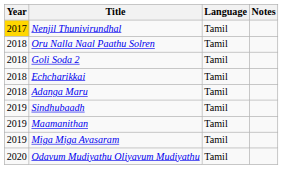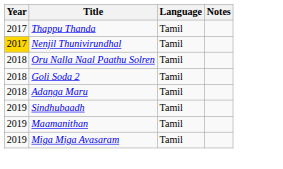+ row: 2017 | Thappu Thanda | Tamil
- row: 2018 | Echcharikkai | Tamil
- row: 2020 | Odavum Mudiyathu Oliyavum Mudiyathu | Tamil
